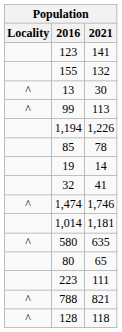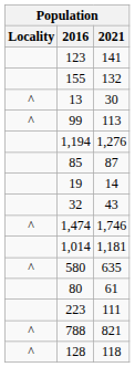1,194 | 2021: 1,226 -> 1,276
85 | 2021: 78 -> 87
32 | 2021: 41 -> 43
80 | 2021: 65 -> 61
